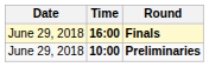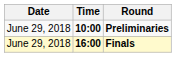rows swapped: Preliminaries <-> Finals
